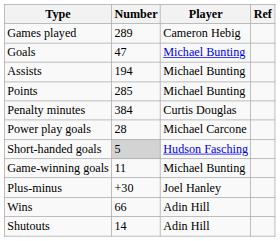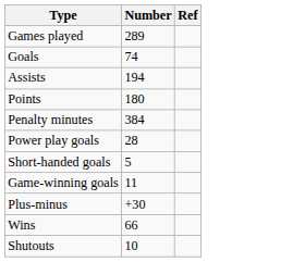- column: Player | Cameron Hebig | Michael Bunting | Michael Bunting | Michael Bunting | Curtis Douglas | Michael Carcone | Hudson Fasching | Michael Bunting | Joel Hanley | Adin Hill | Adin Hill
Goals | Number: 47 -> 74
Points | Number: 285 -> 180
Short-handed goals | Number: lightgrey background -> no background
Shutouts | Number: 14 -> 10
